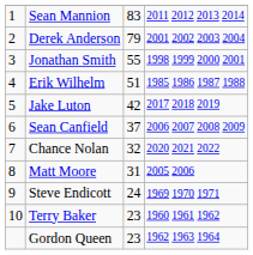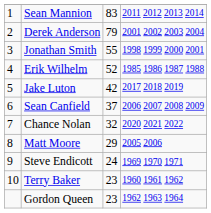Erik Wilhelm | column 3: 51 -> 52
Matt Moore | column 3: 31 -> 29
